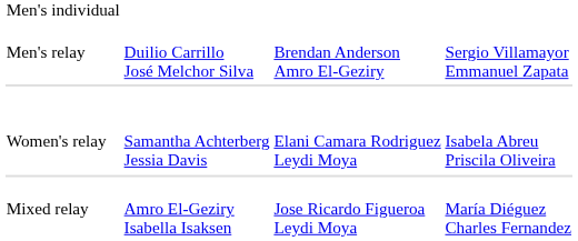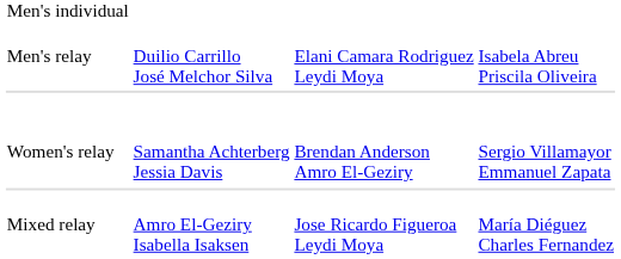Men's relay | column 3: Brendan Anderson Amro El-Geziry -> Elani Camara Rodriguez Leydi Moya
Men's relay | column 4: Sergio Villamayor Emmanuel Zapata -> Isabela Abreu Priscila Oliveira
Women's relay | column 3: Elani Camara Rodriguez Leydi Moya -> Brendan Anderson Amro El-Geziry
Women's relay | column 4: Isabela Abreu Priscila Oliveira -> Sergio Villamayor Emmanuel Zapata
